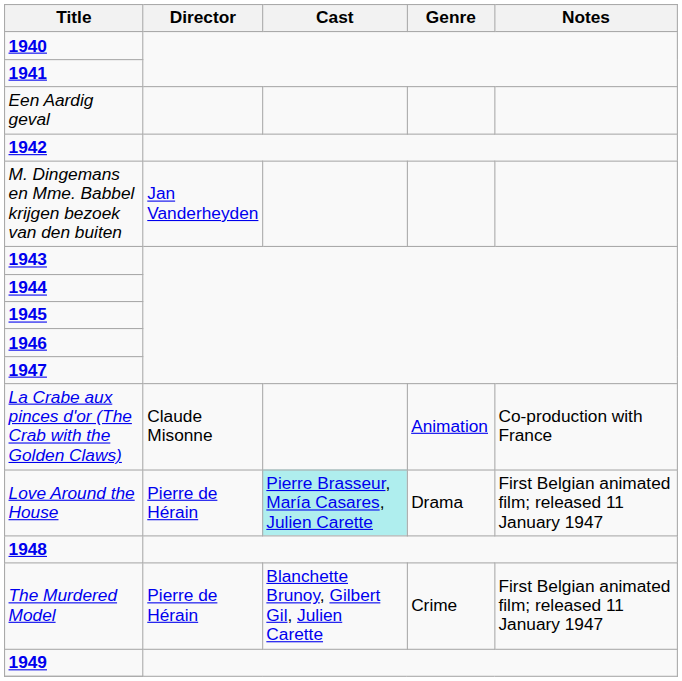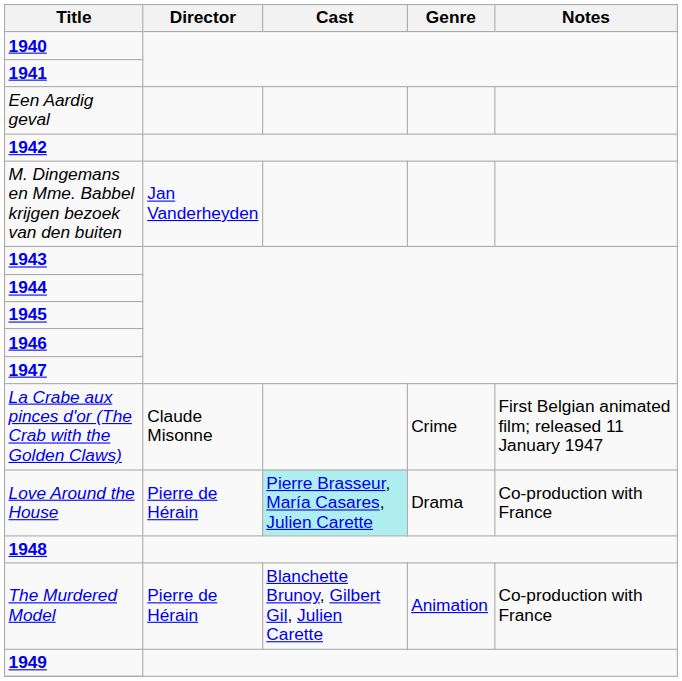La Crabe aux pinces d'or (The Crab with the Golden Claws) | Genre: Animation -> Crime
La Crabe aux pinces d'or (The Crab with the Golden Claws) | Notes: Co-production with France -> First Belgian animated film; released 11 January 1947
Love Around the House | Notes: First Belgian animated film; released 11 January 1947 -> Co-production with France
The Murdered Model | Genre: Crime -> Animation
The Murdered Model | Notes: First Belgian animated film; released 11 January 1947 -> Co-production with France
